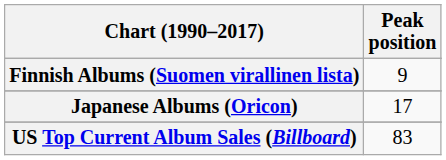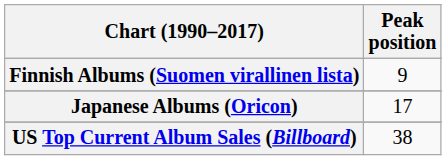US Top Current Album Sales (Billboard) | Peak position: 83 -> 38
